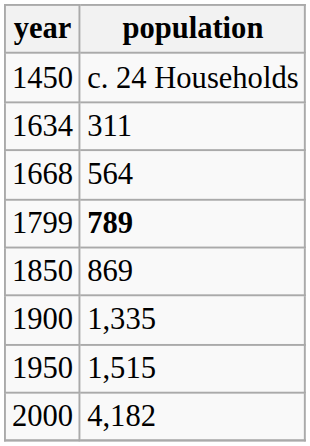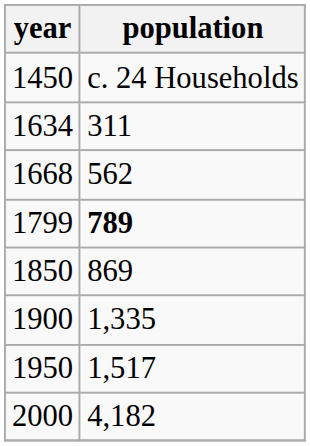1668 | population: 564 -> 562
1950 | population: 1,515 -> 1,517
